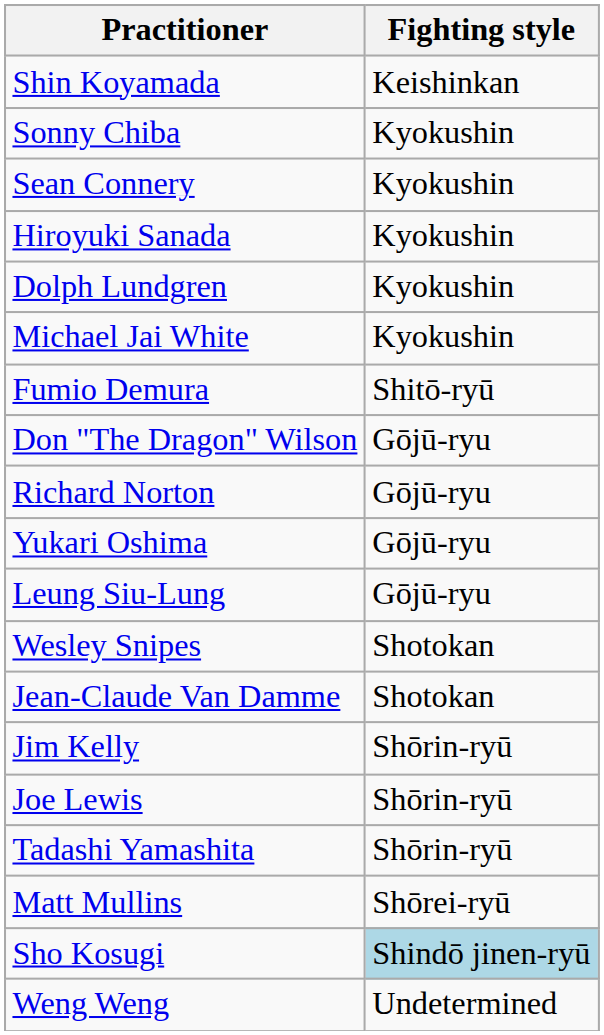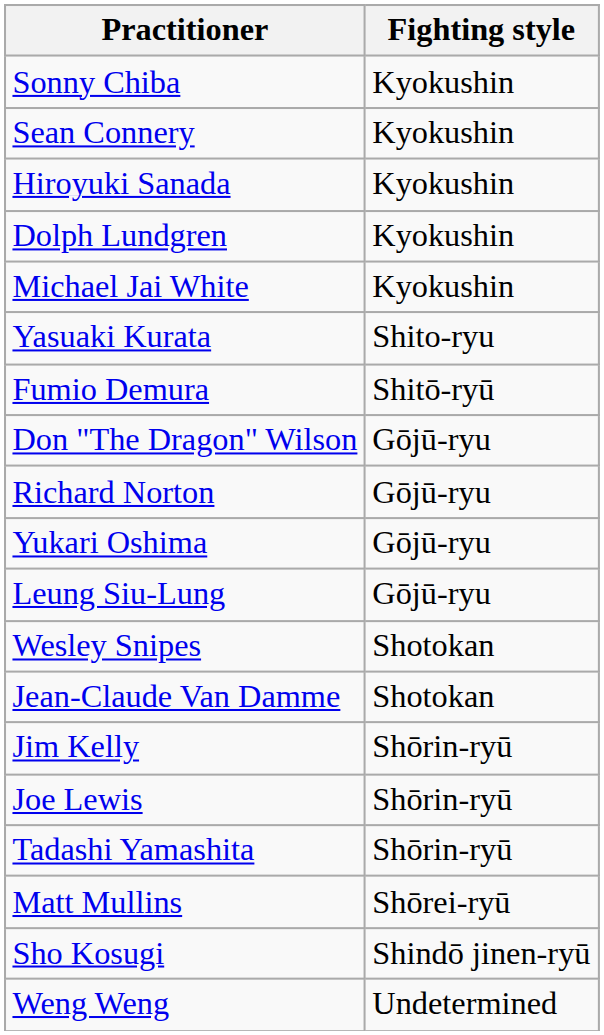- row: Shin Koyamada | Keishinkan
+ row: Yasuaki Kurata | Shito-ryu
Sho Kosugi | Fighting style: lightblue background -> no background
